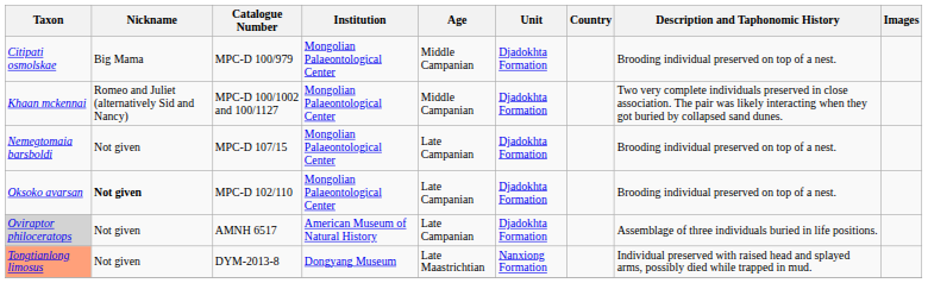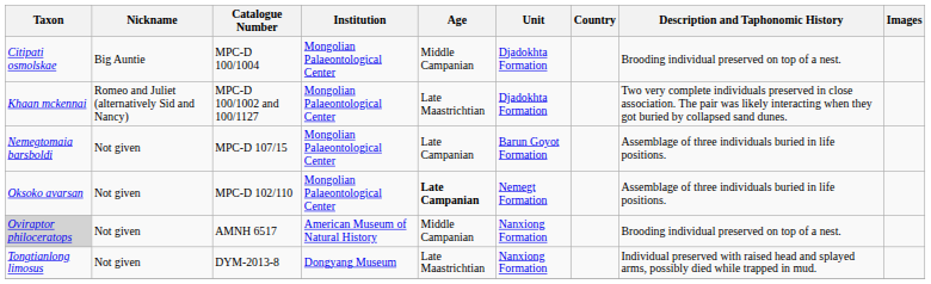+ row: Citipati osmolskae | Big Auntie | MPC-D 100/1004 | Mongolian Palaeontological Center | Middle Campanian | Djadokhta Formation | Brooding individual preserved on top of a nest.
- row: Citipati osmolskae | Big Mama | MPC-D 100/979 | Mongolian Palaeontological Center | Middle Campanian | Djadokhta Formation | Brooding individual preserved on top of a nest.
MPC-D 100/1002 and 100/1127 | Age: Middle Campanian -> Late Maastrichtian
MPC-D 107/15 | Unit: Djadokhta Formation -> Barun Goyot Formation
MPC-D 107/15 | Description and Taphonomic History: Brooding individual preserved on top of a nest. -> Assemblage of three individuals buried in life positions.
MPC-D 102/110 | Nickname: bold -> normal
MPC-D 102/110 | Age: normal -> bold
MPC-D 102/110 | Unit: Djadokhta Formation -> Nemegt Formation
MPC-D 102/110 | Description and Taphonomic History: Brooding individual preserved on top of a nest. -> Assemblage of three individuals buried in life positions.
AMNH 6517 | Age: Late Campanian -> Middle Campanian
AMNH 6517 | Unit: Djadokhta Formation -> Nanxiong Formation
AMNH 6517 | Description and Taphonomic History: Assemblage of three individuals buried in life positions. -> Brooding individual preserved on top of a nest.
DYM-2013-8 | Taxon: lightsalmon background -> no background
